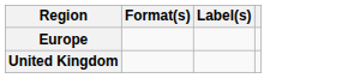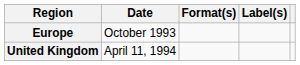+ column: Date | October 1993 | April 11, 1994
